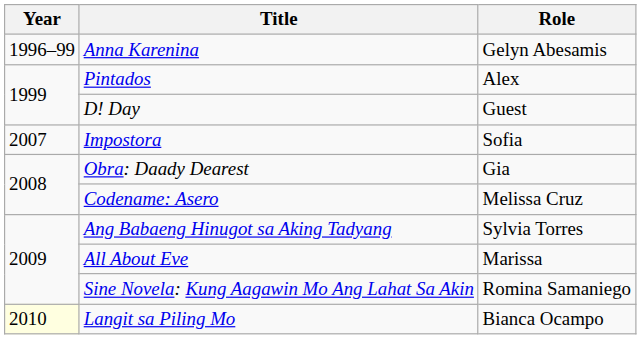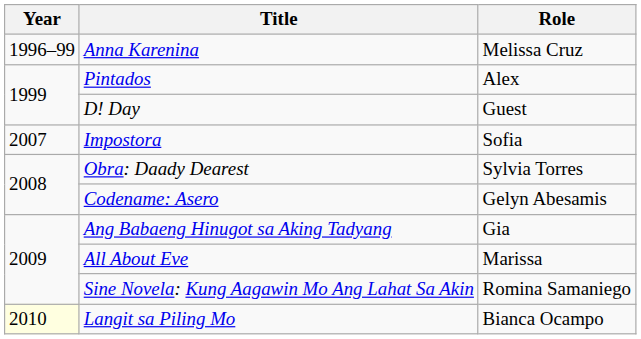Anna Karenina | Role: Gelyn Abesamis -> Melissa Cruz
Obra: Daady Dearest | Role: Gia -> Sylvia Torres
Codename: Asero | Role: Melissa Cruz -> Gelyn Abesamis
Ang Babaeng Hinugot sa Aking Tadyang | Role: Sylvia Torres -> Gia
